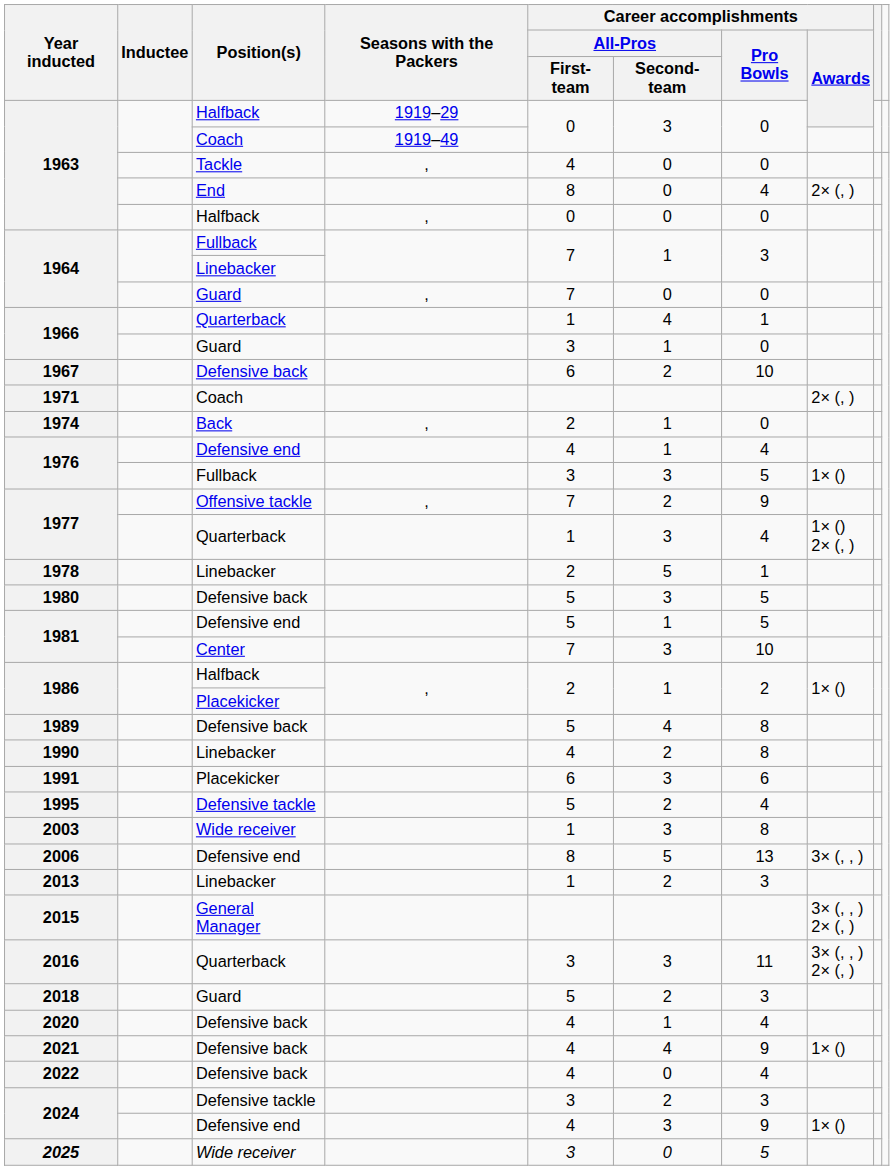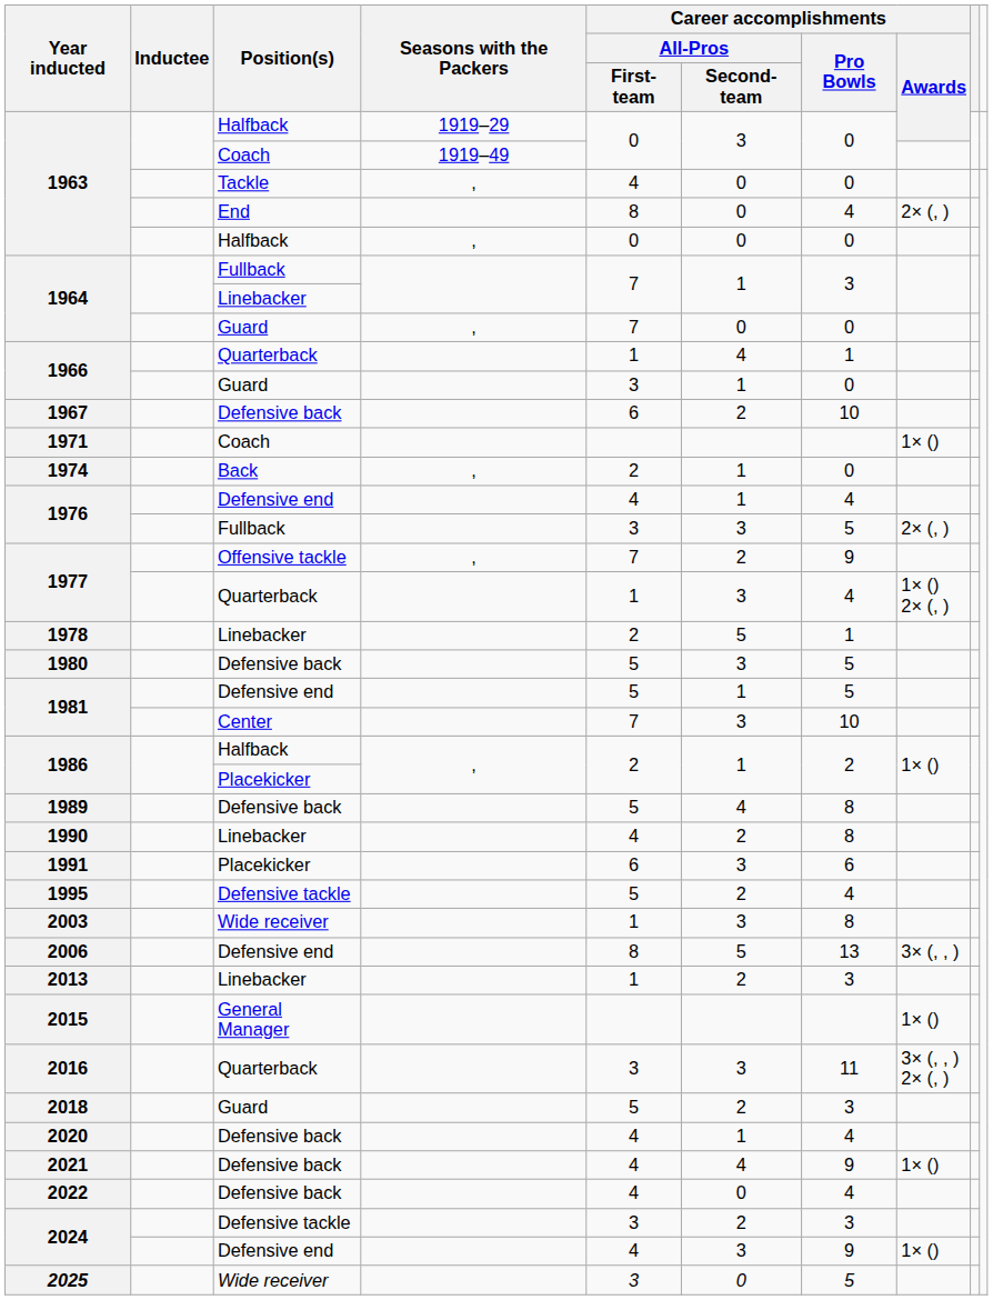1971 | Career accomplishments / Awards: 2× (, ) -> 1× ()
1976 / Fullback | Career accomplishments / Awards: 1× () -> 2× (, )
2015 | Career accomplishments / Awards: 3× (, , ) 2× (, ) -> 1× ()
